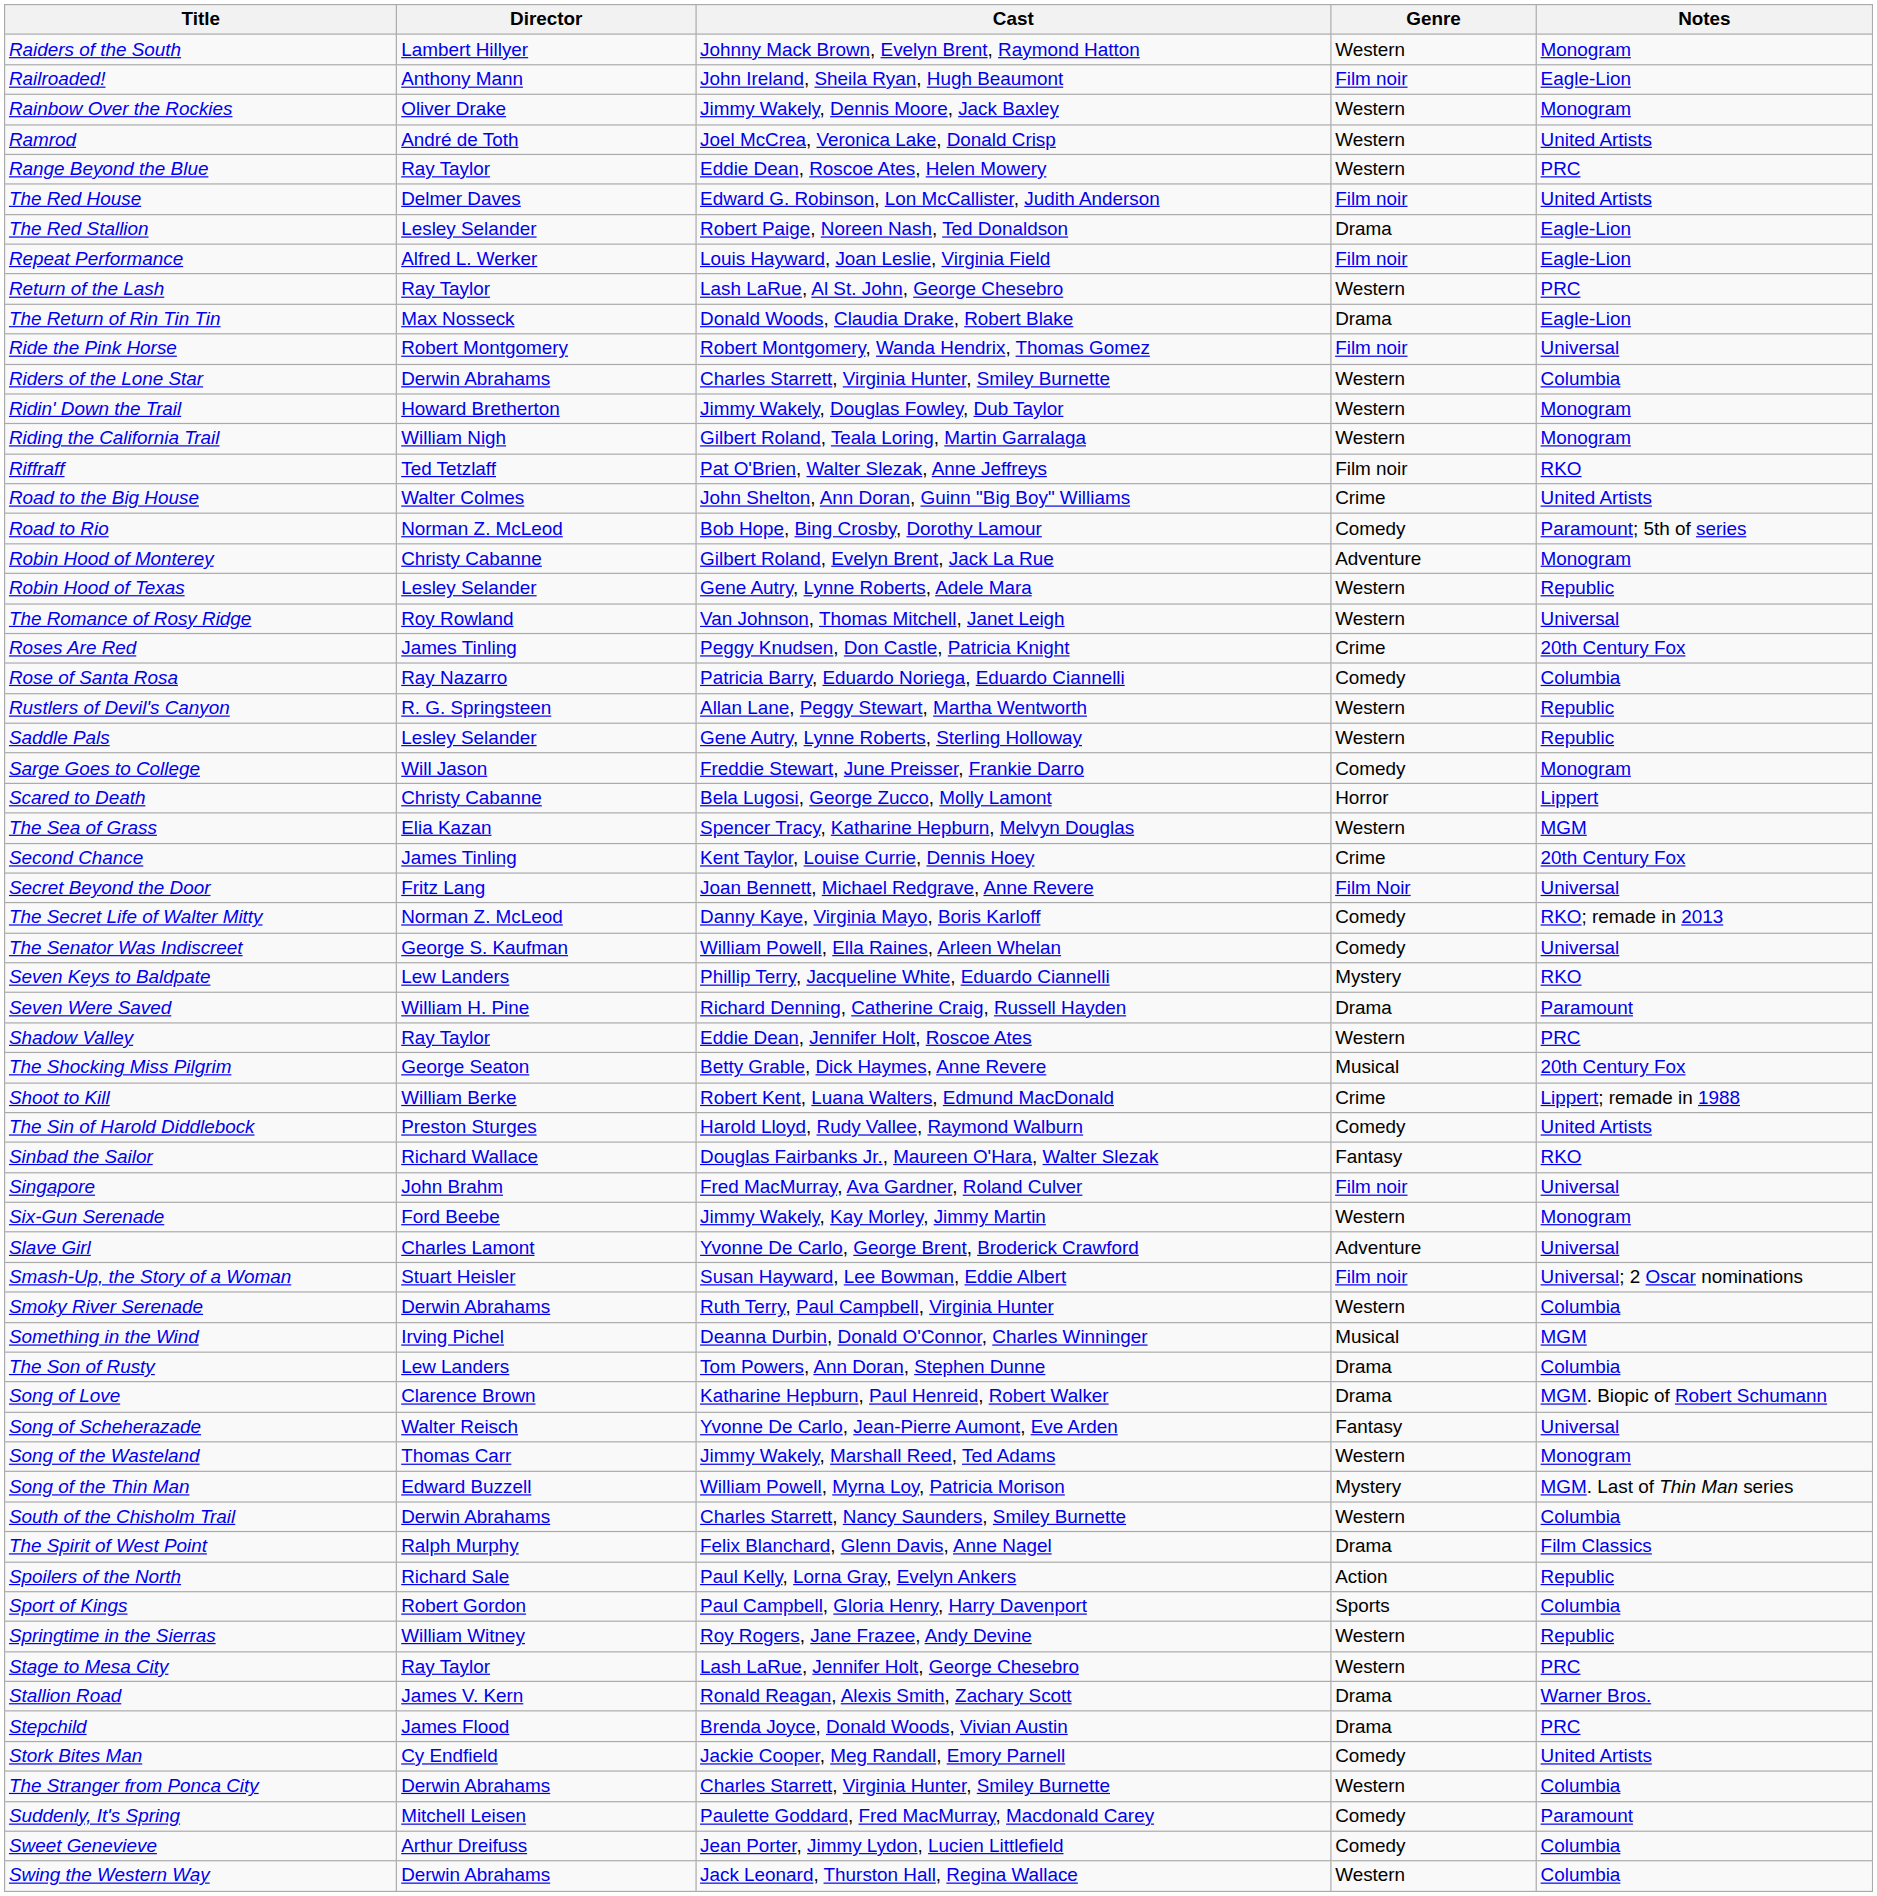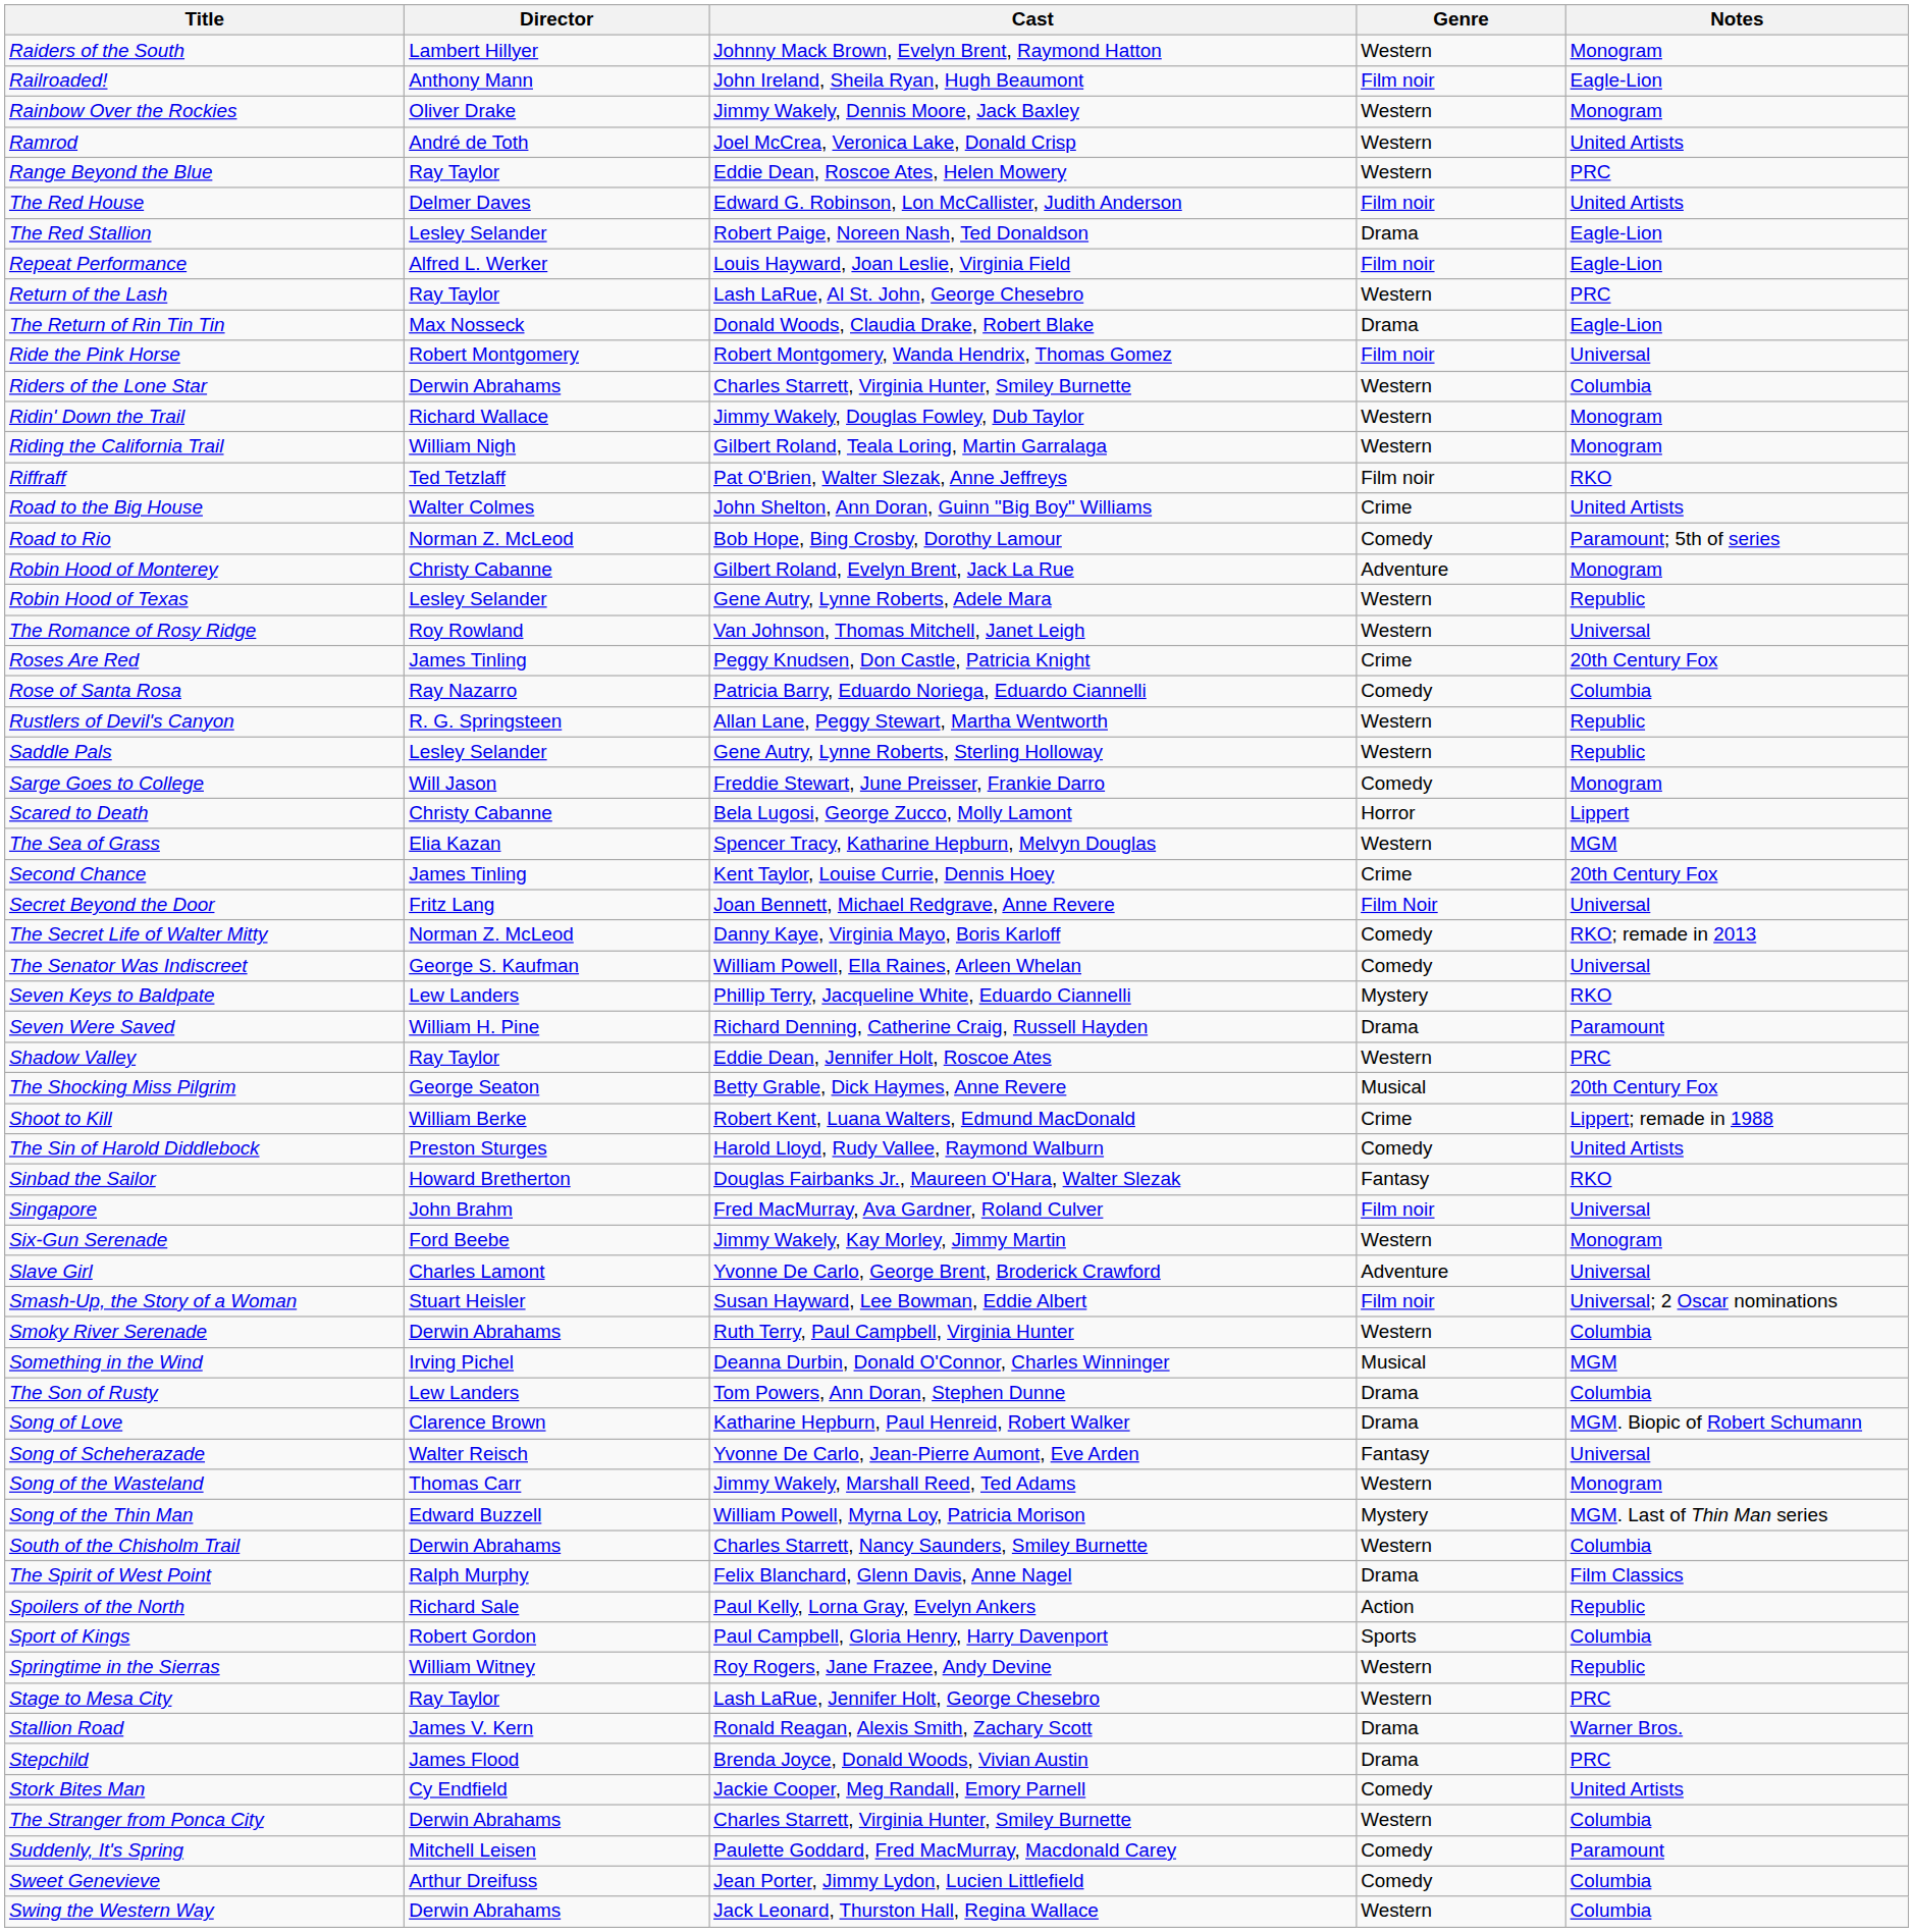Ridin' Down the Trail | Director: Howard Bretherton -> Richard Wallace
Sinbad the Sailor | Director: Richard Wallace -> Howard Bretherton
